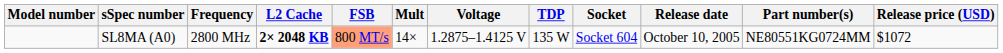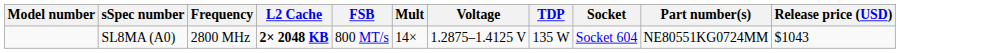- column: Release date | October 10, 2005
SL8MA (A0) | FSB: lightsalmon background -> no background
SL8MA (A0) | Release price (USD): $1072 -> $1043
